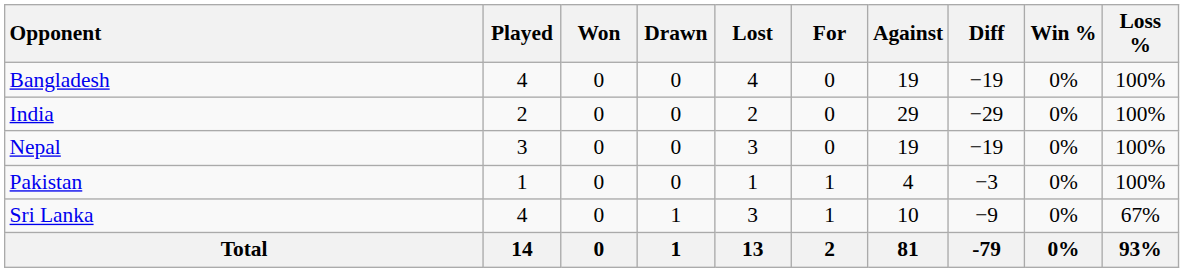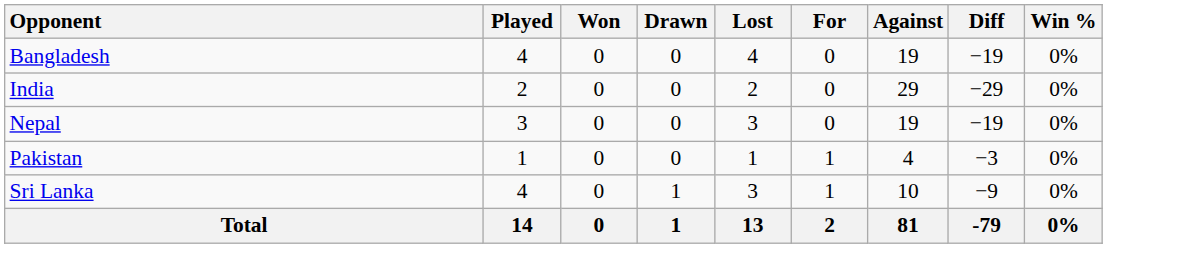- column: Loss % | 100% | 100% | 100% | 100% | 67% | 93%
